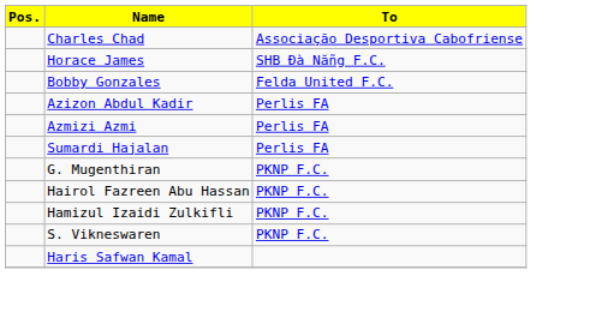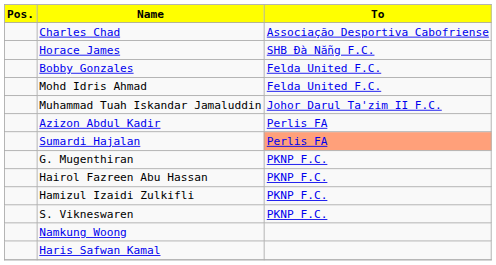+ row: Mohd Idris Ahmad | Felda United F.C.
+ row: Muhammad Tuah Iskandar Jamaluddin | Johor Darul Ta'zim II F.C.
- row: Azmizi Azmi | Perlis FA
Sumardi Hajalan | To: no background -> lightsalmon background
+ row: Namkung Woong
